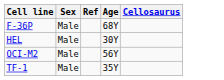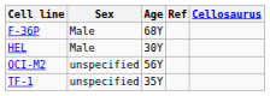columns swapped: Age <-> Ref
OCI-M2 | Sex: Male -> unspecified
TF-1 | Sex: Male -> unspecified
